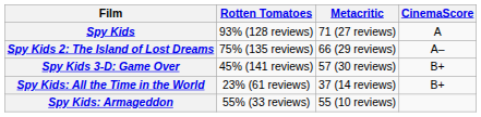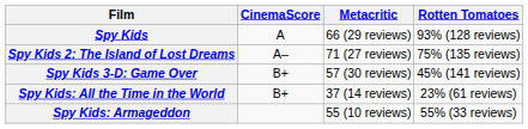columns swapped: Rotten Tomatoes <-> CinemaScore
Spy Kids | Metacritic: 71 (27 reviews) -> 66 (29 reviews)
Spy Kids 2: The Island of Lost Dreams | Metacritic: 66 (29 reviews) -> 71 (27 reviews)
